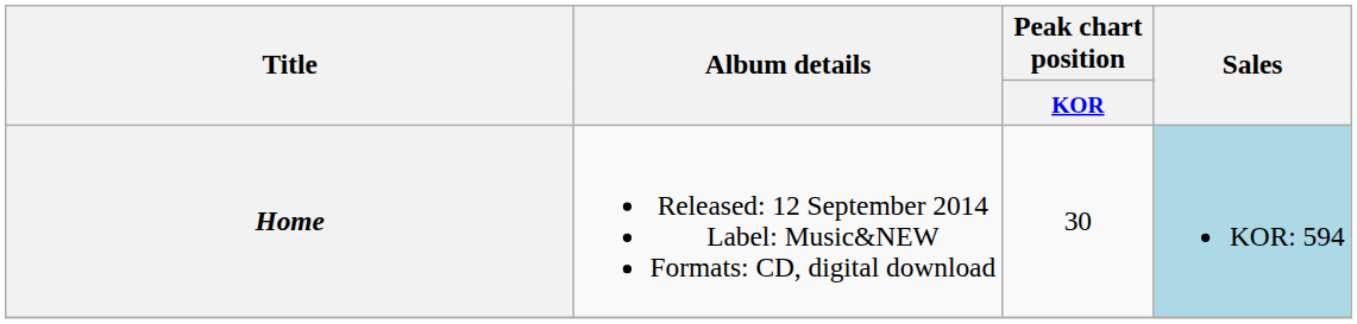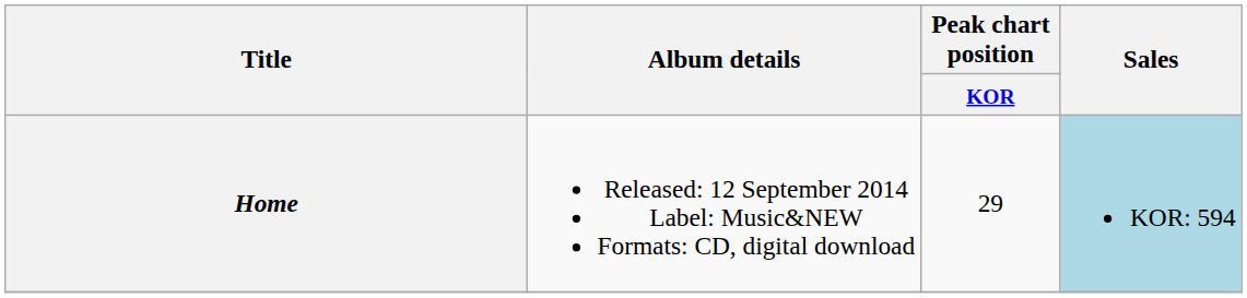Home | Peak chart position / KOR: 30 -> 29
